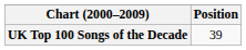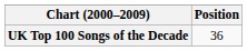UK Top 100 Songs of the Decade | Position: 39 -> 36
